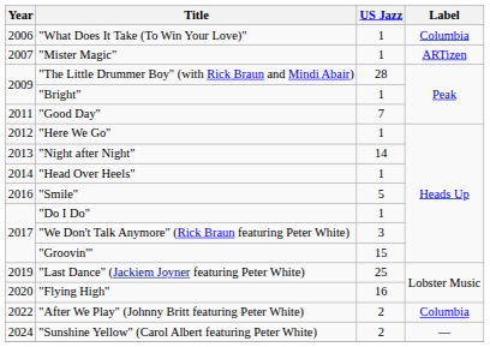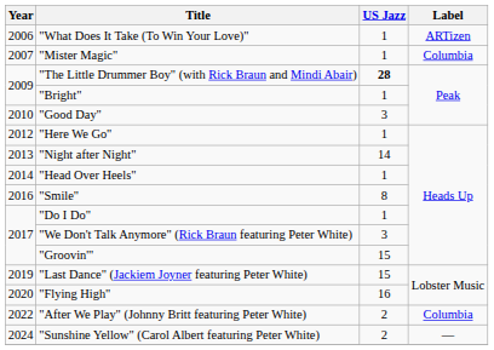"What Does It Take (To Win Your Love)" | Label: Columbia -> ARTizen
"Mister Magic" | Label: ARTizen -> Columbia
"The Little Drummer Boy" (with Rick Braun and Mindi Abair) | US Jazz: normal -> bold
"Good Day" | Year: 2011 -> 2010
"Good Day" | US Jazz: 7 -> 3
"Smile" | US Jazz: 5 -> 8
"Last Dance" (Jackiem Joyner featuring Peter White) | US Jazz: 25 -> 15
